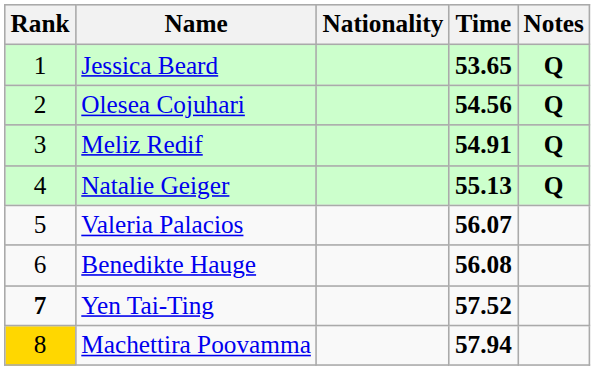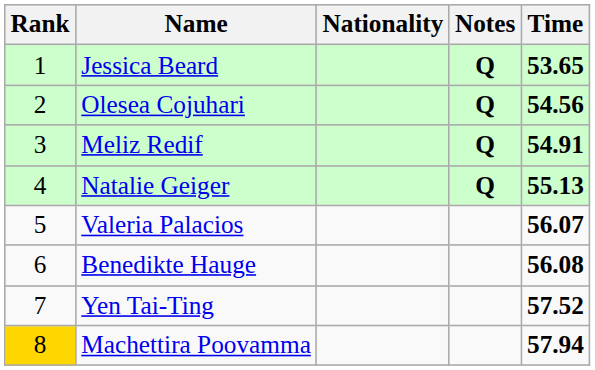columns swapped: Time <-> Notes
Yen Tai-Ting | Rank: bold -> normal
